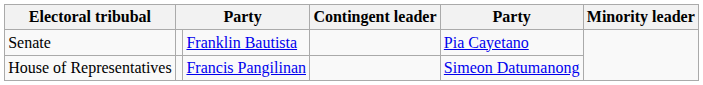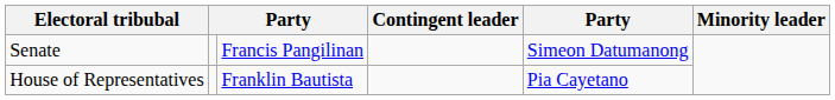Senate | column 3: Franklin Bautista -> Francis Pangilinan
Senate | column 5: Pia Cayetano -> Simeon Datumanong
House of Representatives | column 3: Francis Pangilinan -> Franklin Bautista
House of Representatives | column 5: Simeon Datumanong -> Pia Cayetano
